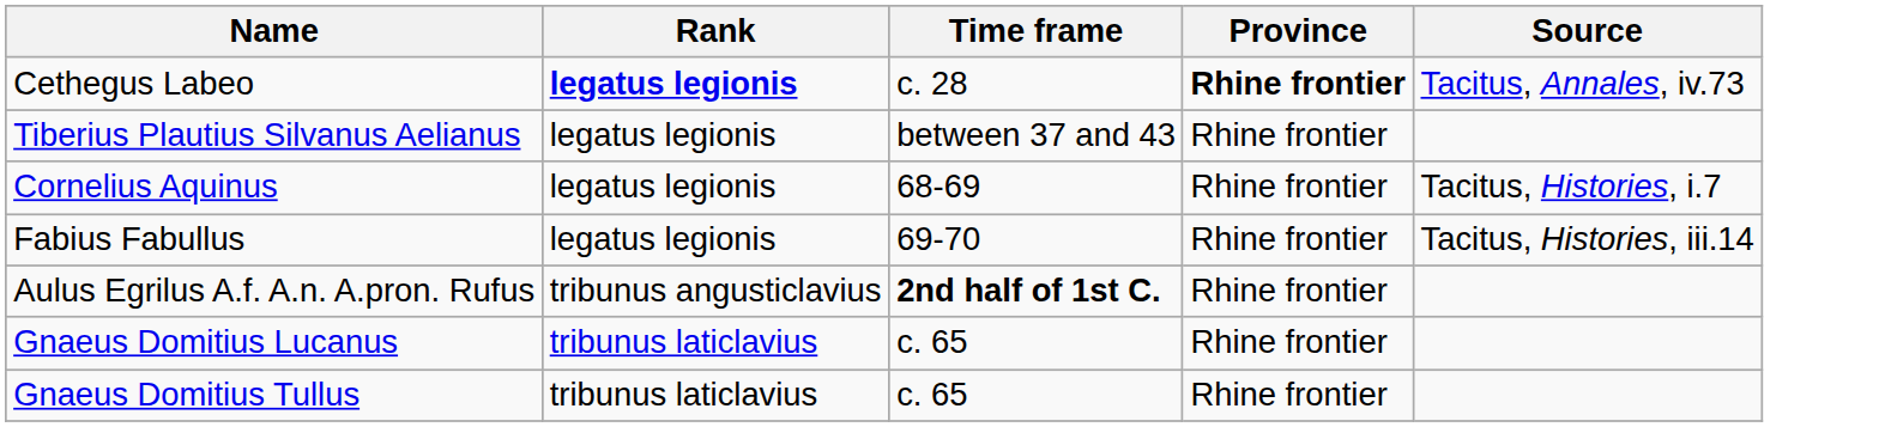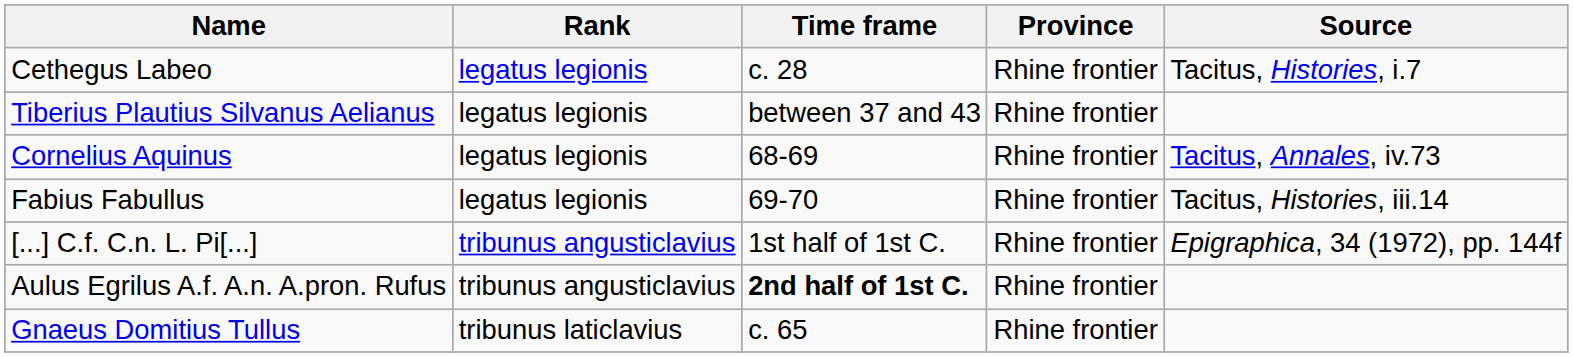Cethegus Labeo | Rank: bold -> normal
Cethegus Labeo | Province: bold -> normal
Cethegus Labeo | Source: Tacitus, Annales, iv.73 -> Tacitus, Histories, i.7
Cornelius Aquinus | Source: Tacitus, Histories, i.7 -> Tacitus, Annales, iv.73
+ row: [...] C.f. C.n. L. Pi[...] | tribunus angusticlavius | 1st half of 1st C. | Rhine frontier | Epigraphica, 34 (1972), pp. 144f
- row: Gnaeus Domitius Lucanus | tribunus laticlavius | c. 65 | Rhine frontier
